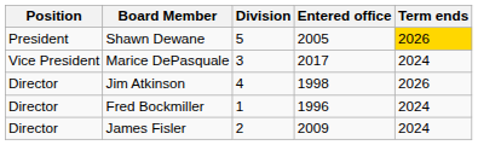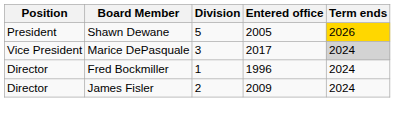Marice DePasquale | Term ends: no background -> lightgrey background
- row: Director | Jim Atkinson | 4 | 1998 | 2026
